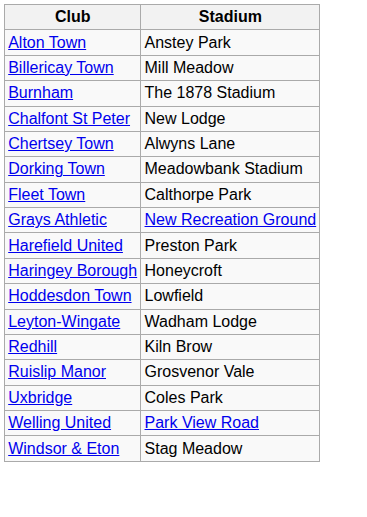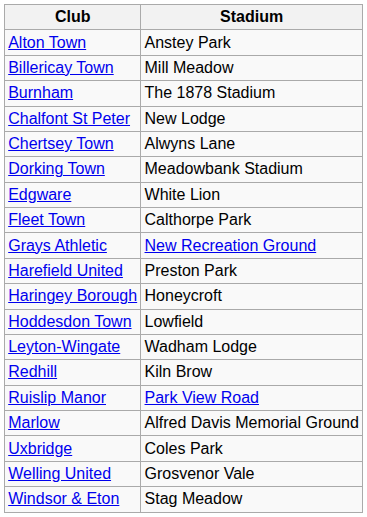+ row: Edgware | White Lion
Ruislip Manor | Stadium: Grosvenor Vale -> Park View Road
+ row: Marlow | Alfred Davis Memorial Ground
Welling United | Stadium: Park View Road -> Grosvenor Vale
